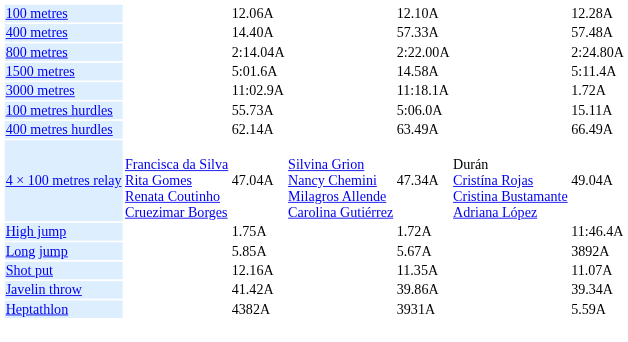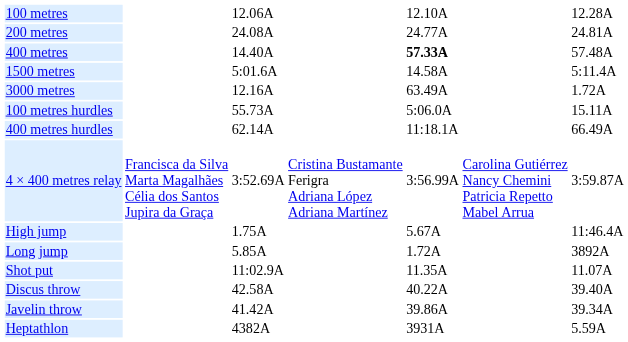+ row: 200 metres | 24.08A | 24.77A | 24.81A
400 metres | column 5: normal -> bold
- row: 800 metres | 2:14.04A | 2:22.00A | 2:24.80A
3000 metres | column 3: 11:02.9A -> 12.16A
3000 metres | column 5: 11:18.1A -> 63.49A
400 metres hurdles | column 5: 63.49A -> 11:18.1A
- row: 4 × 100 metres relay | Francisca da Silva Rita Gomes Renata Coutinho Cruezimar Borges | 47.04A | Silvina Grion Nancy Chemini Milagros Allende Carolina Gutiérrez | 47.34A | Durán Cristína Rojas Cristina Bustamante Adriana López | 49.04A
+ row: 4 × 400 metres relay | Francisca da Silva Marta Magalhães Célia dos Santos Jupira da Graça | 3:52.69A | Cristina Bustamante Ferigra Adriana López Adriana Martínez | 3:56.99A | Carolina Gutiérrez Nancy Chemini Patricia Repetto Mabel Arrua | 3:59.87A
High jump | column 5: 1.72A -> 5.67A
Long jump | column 5: 5.67A -> 1.72A
Shot put | column 3: 12.16A -> 11:02.9A
+ row: Discus throw | 42.58A | 40.22A | 39.40A
